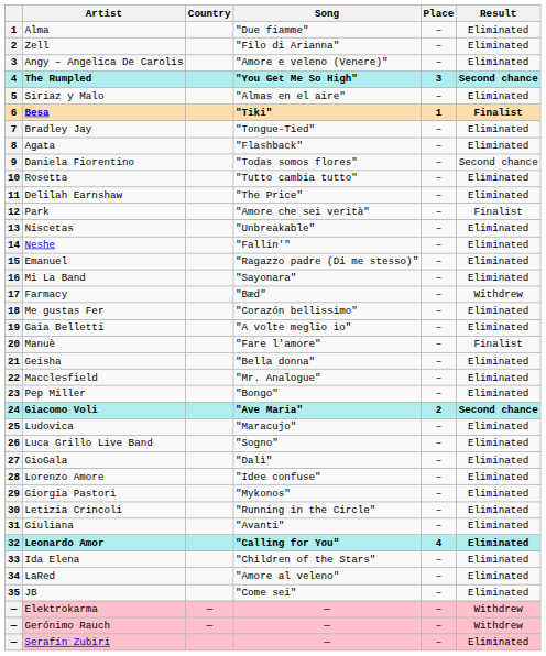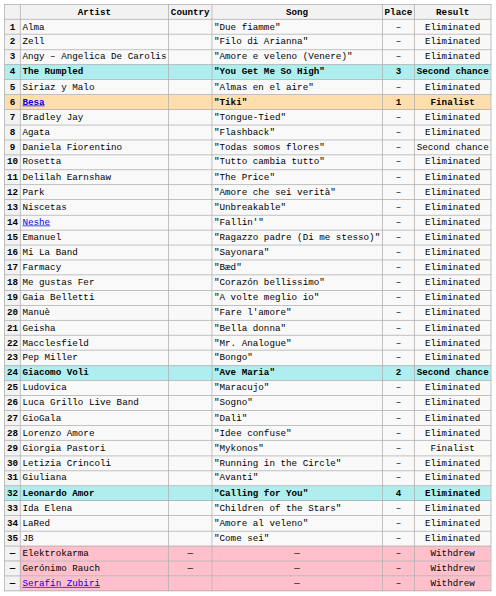Park | Result: Finalist -> Eliminated
Farmacy | Result: Withdrew -> Eliminated
Manuè | Result: Finalist -> Eliminated
Giorgia Pastori | Result: Eliminated -> Finalist
Serafín Zubiri | Result: Eliminated -> Withdrew
